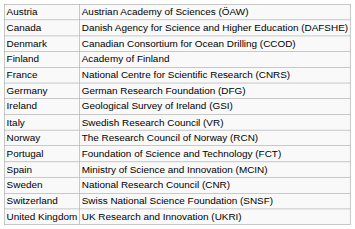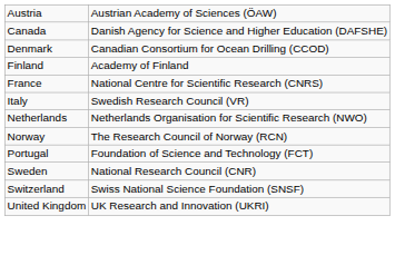- row: Germany | German Research Foundation (DFG)
- row: Ireland | Geological Survey of Ireland (GSI)
+ row: Netherlands | Netherlands Organisation for Scientific Research (NWO)
- row: Spain | Ministry of Science and Innovation (MCIN)
